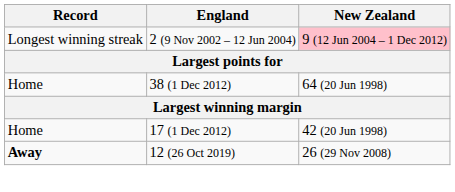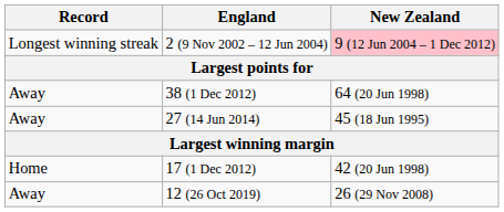38 (1 Dec 2012) | Record: Home -> Away
+ row: Away | 27 (14 Jun 2014) | 45 (18 Jun 1995)
12 (26 Oct 2019) | Record: bold -> normal
